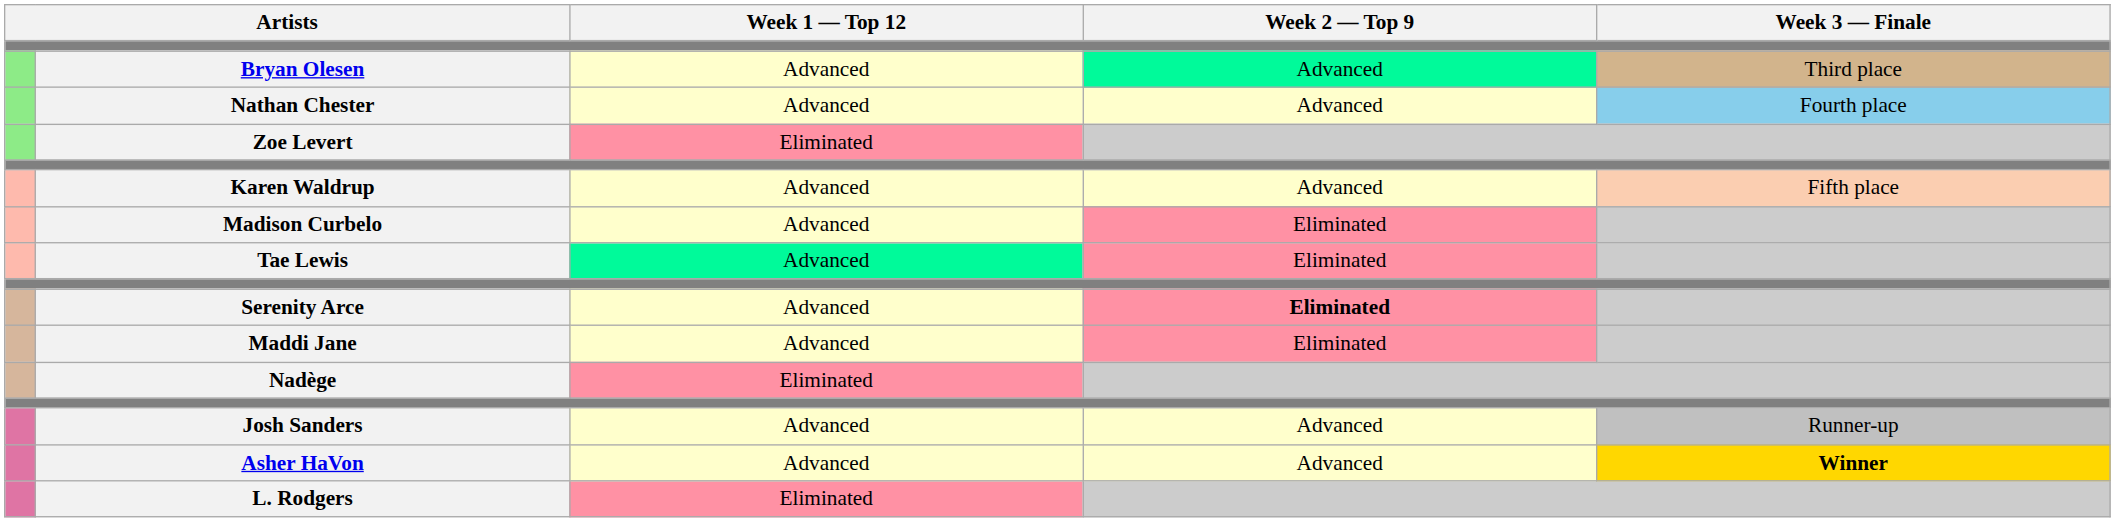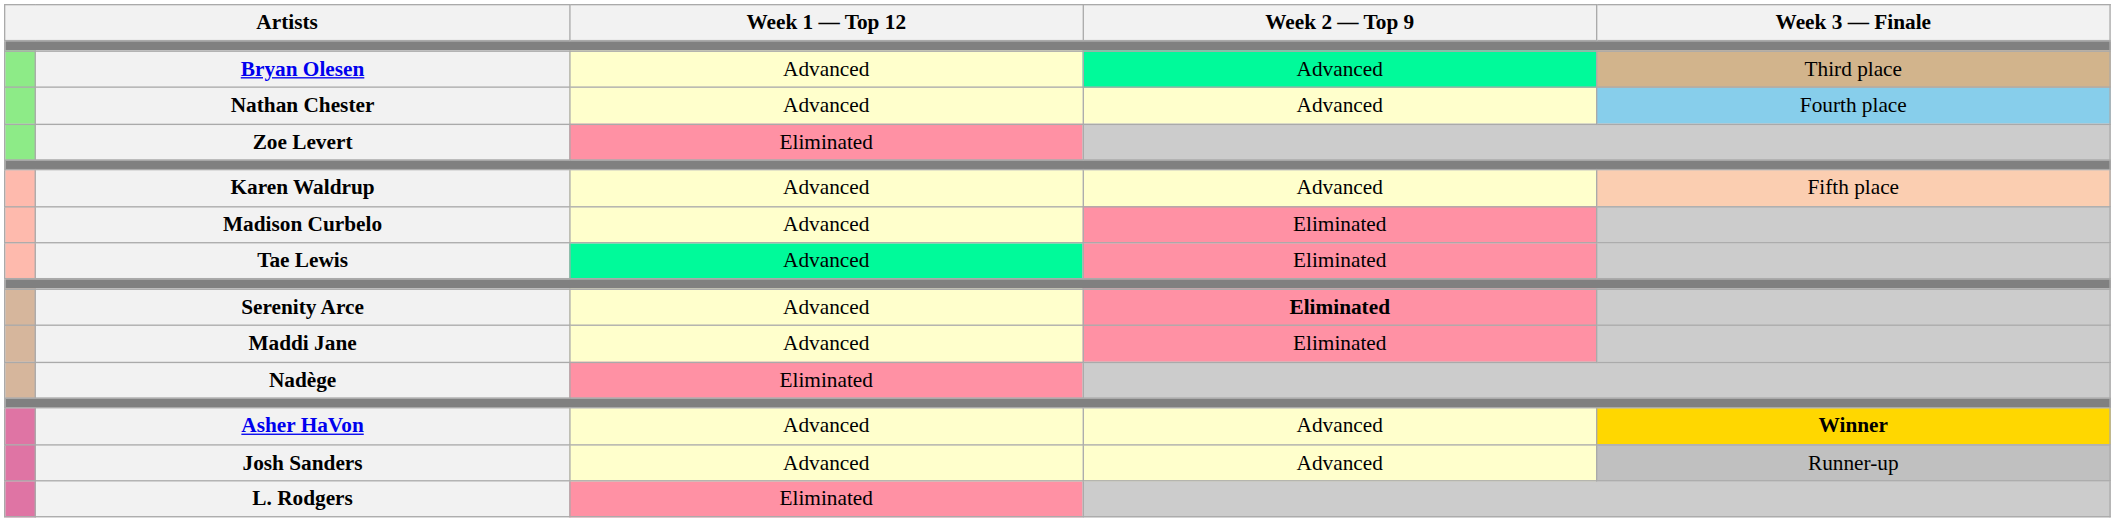rows swapped: Asher HaVon <-> Josh Sanders
